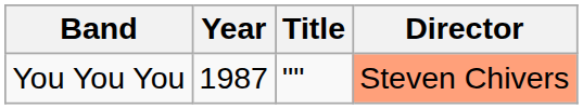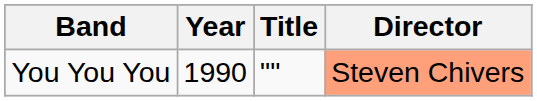You You You | Year: 1987 -> 1990
